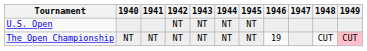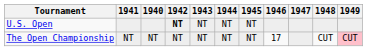columns swapped: 1940 <-> 1941
U.S. Open | 1942: normal -> bold
The Open Championship | 1946: 19 -> 17
